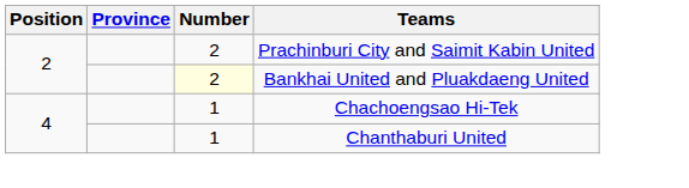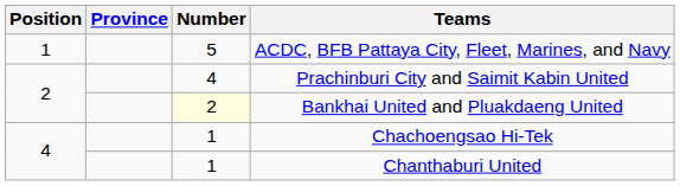+ row: 1 | 5 | ACDC, BFB Pattaya City, Fleet, Marines, and Navy
Prachinburi City and Saimit Kabin United | Number: 2 -> 4
